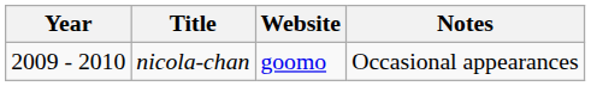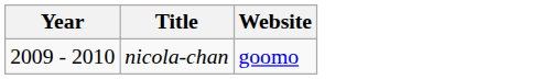- column: Notes | Occasional appearances
